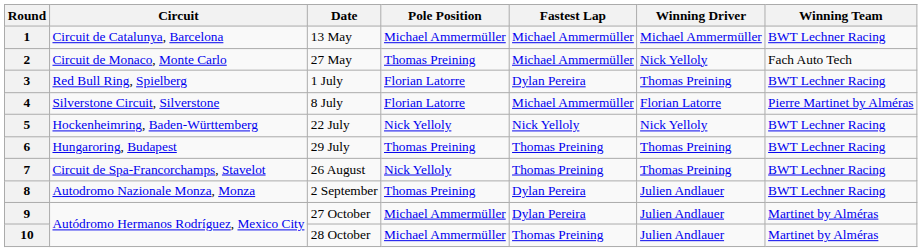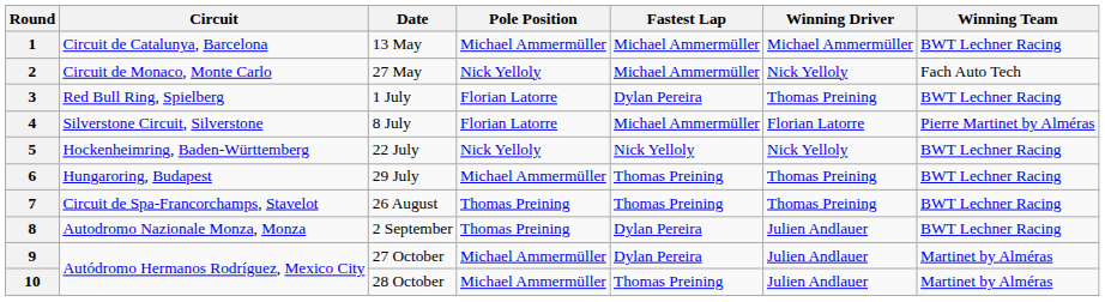2 | Pole Position: Thomas Preining -> Nick Yelloly
6 | Pole Position: Thomas Preining -> Michael Ammermüller
7 | Pole Position: Nick Yelloly -> Thomas Preining
